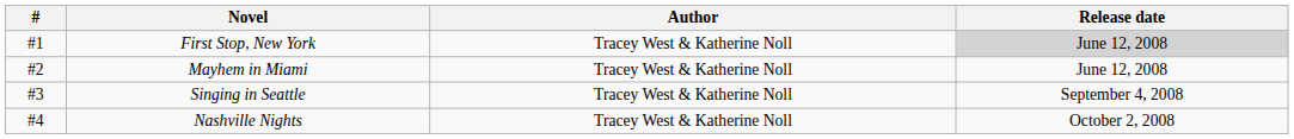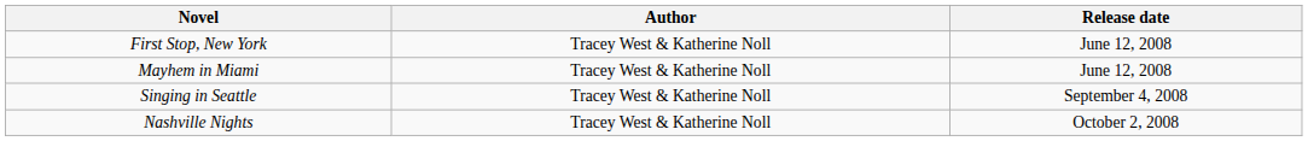- column: # | #1 | #2 | #3 | #4
First Stop, New York | Release date: lightgrey background -> no background
